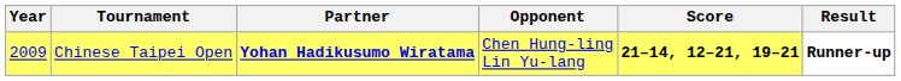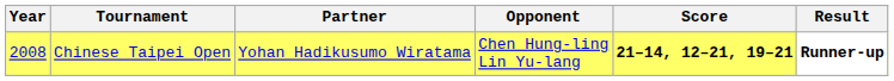Chinese Taipei Open | Year: 2009 -> 2008
Chinese Taipei Open | Partner: bold -> normal
